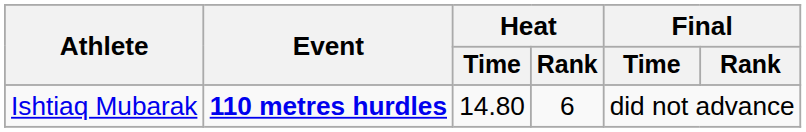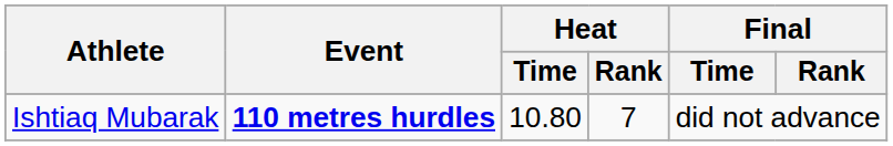Ishtiaq Mubarak | Heat / Time: 14.80 -> 10.80
Ishtiaq Mubarak | Heat / Rank: 6 -> 7
